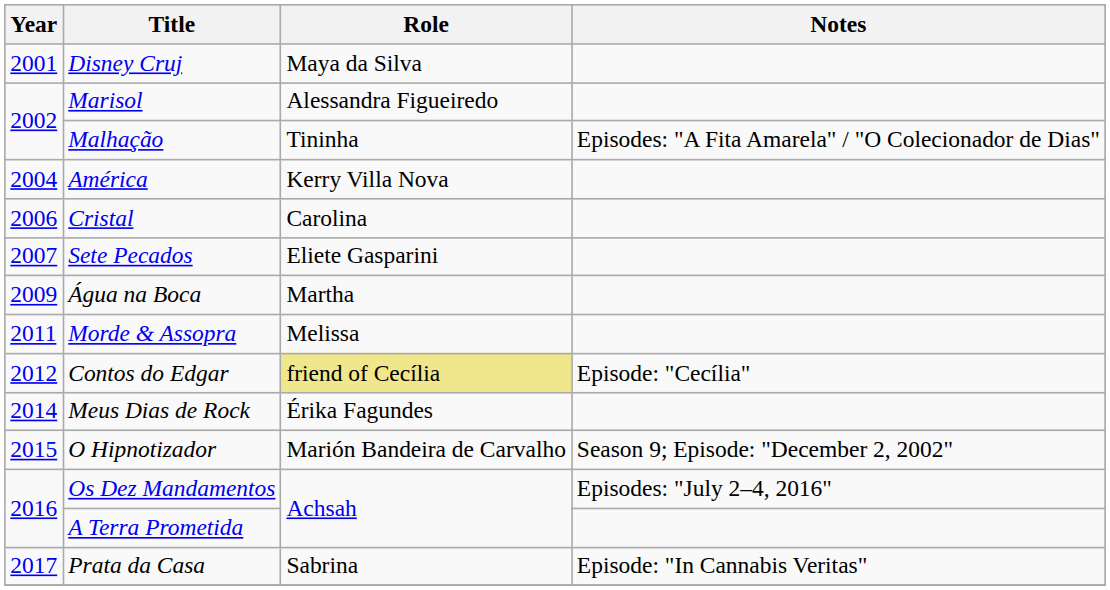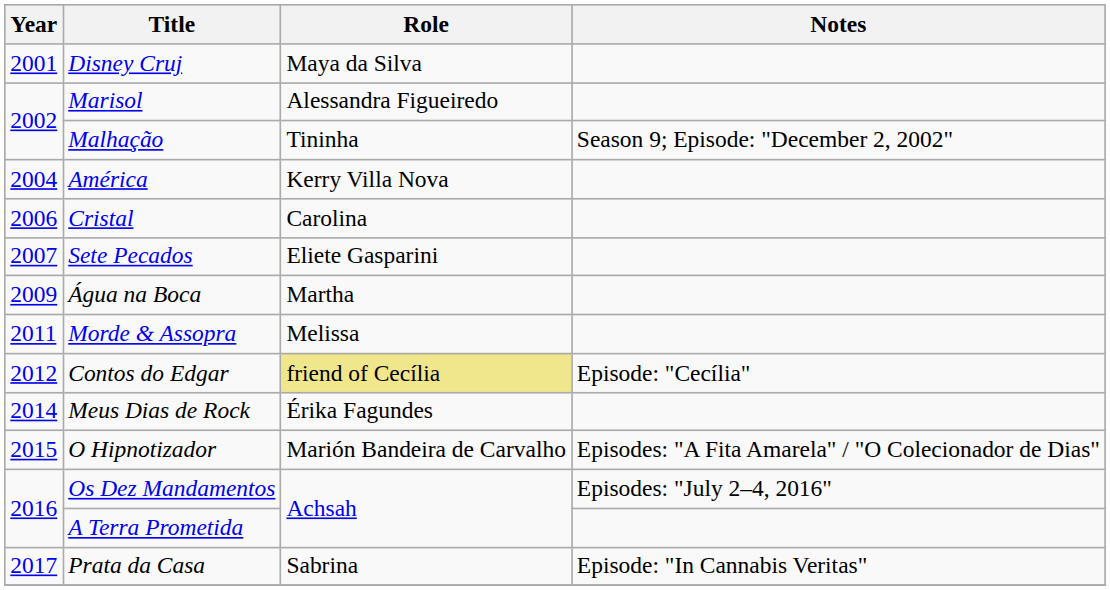Malhação | Notes: Episodes: "A Fita Amarela" / "O Colecionador de Dias" -> Season 9; Episode: "December 2, 2002"
O Hipnotizador | Notes: Season 9; Episode: "December 2, 2002" -> Episodes: "A Fita Amarela" / "O Colecionador de Dias"
